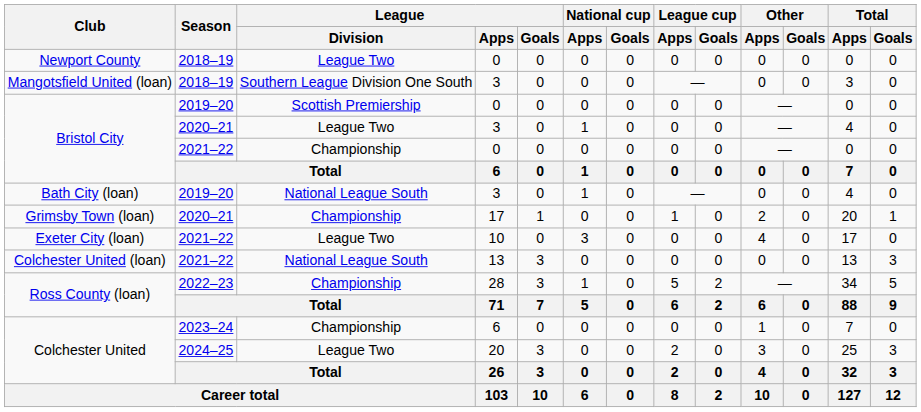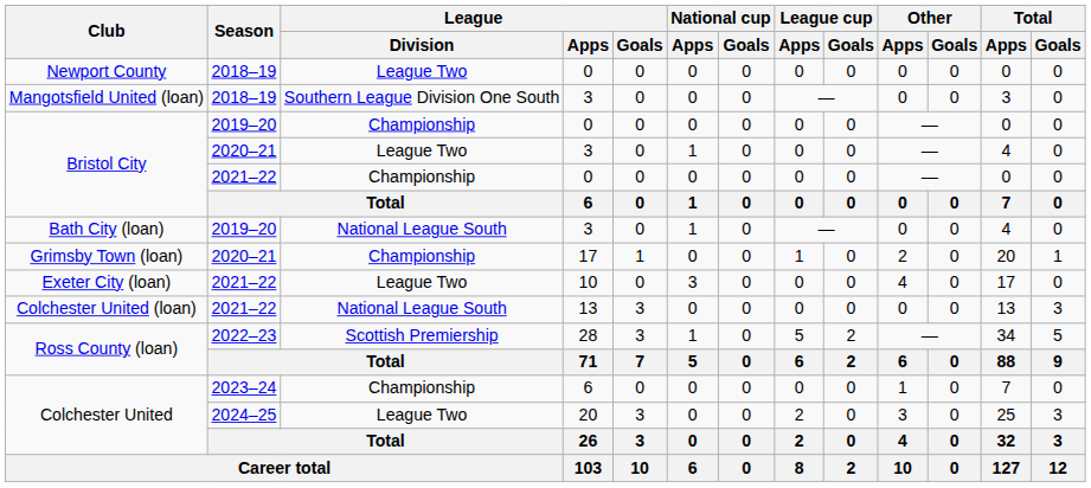Bristol City / 2019–20 | League / Division: Scottish Premiership -> Championship
Ross County (loan) / 2022–23 | League / Division: Championship -> Scottish Premiership
